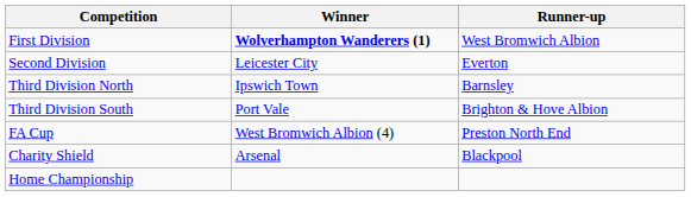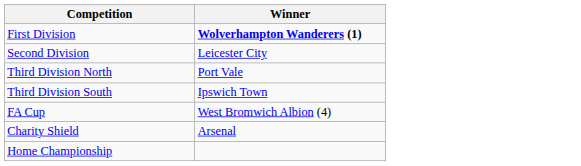- column: Runner-up | West Bromwich Albion | Everton | Barnsley | Brighton & Hove Albion | Preston North End | Blackpool
Third Division North | Winner: Ipswich Town -> Port Vale
Third Division South | Winner: Port Vale -> Ipswich Town
